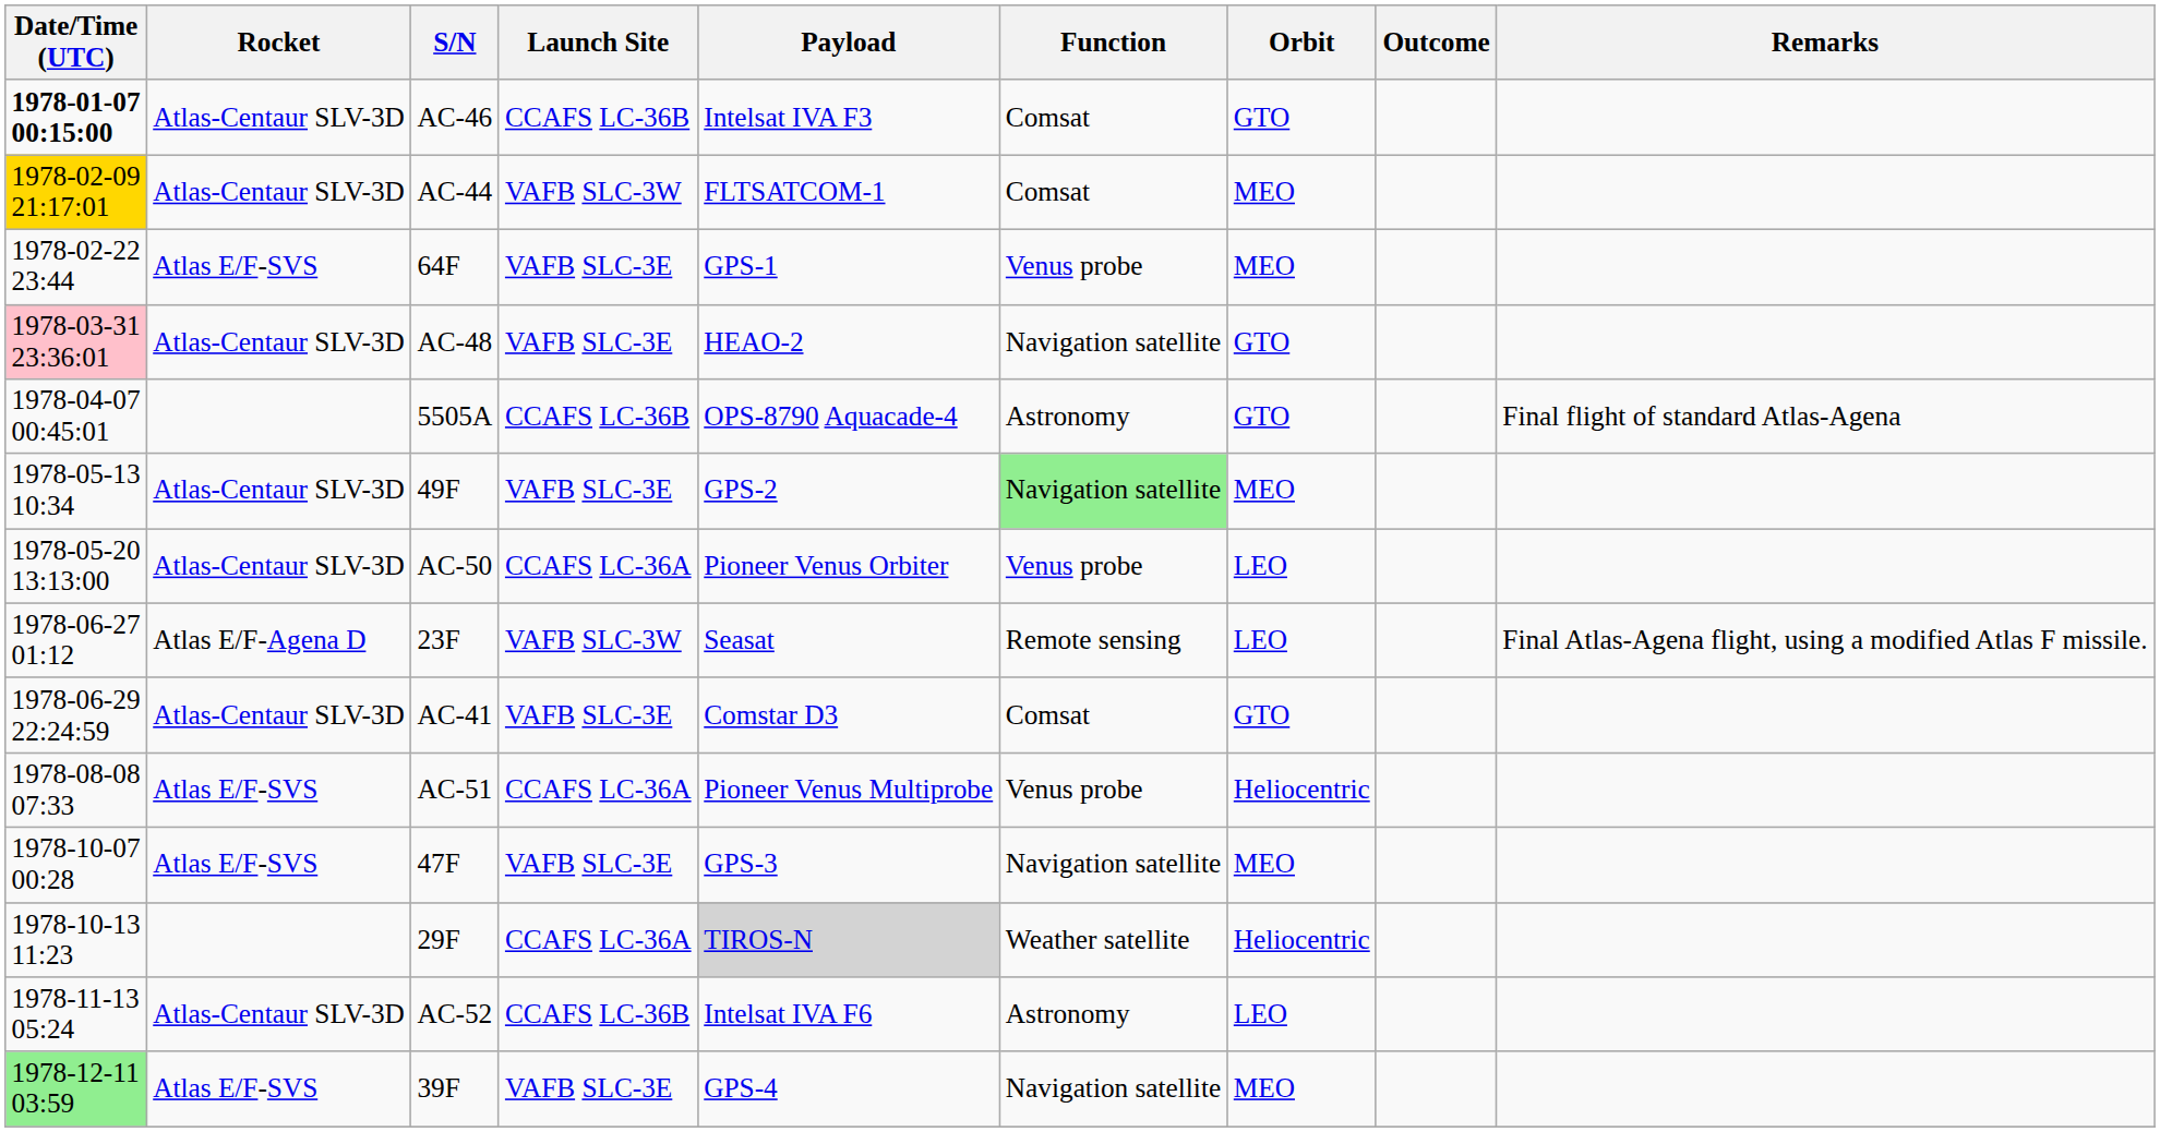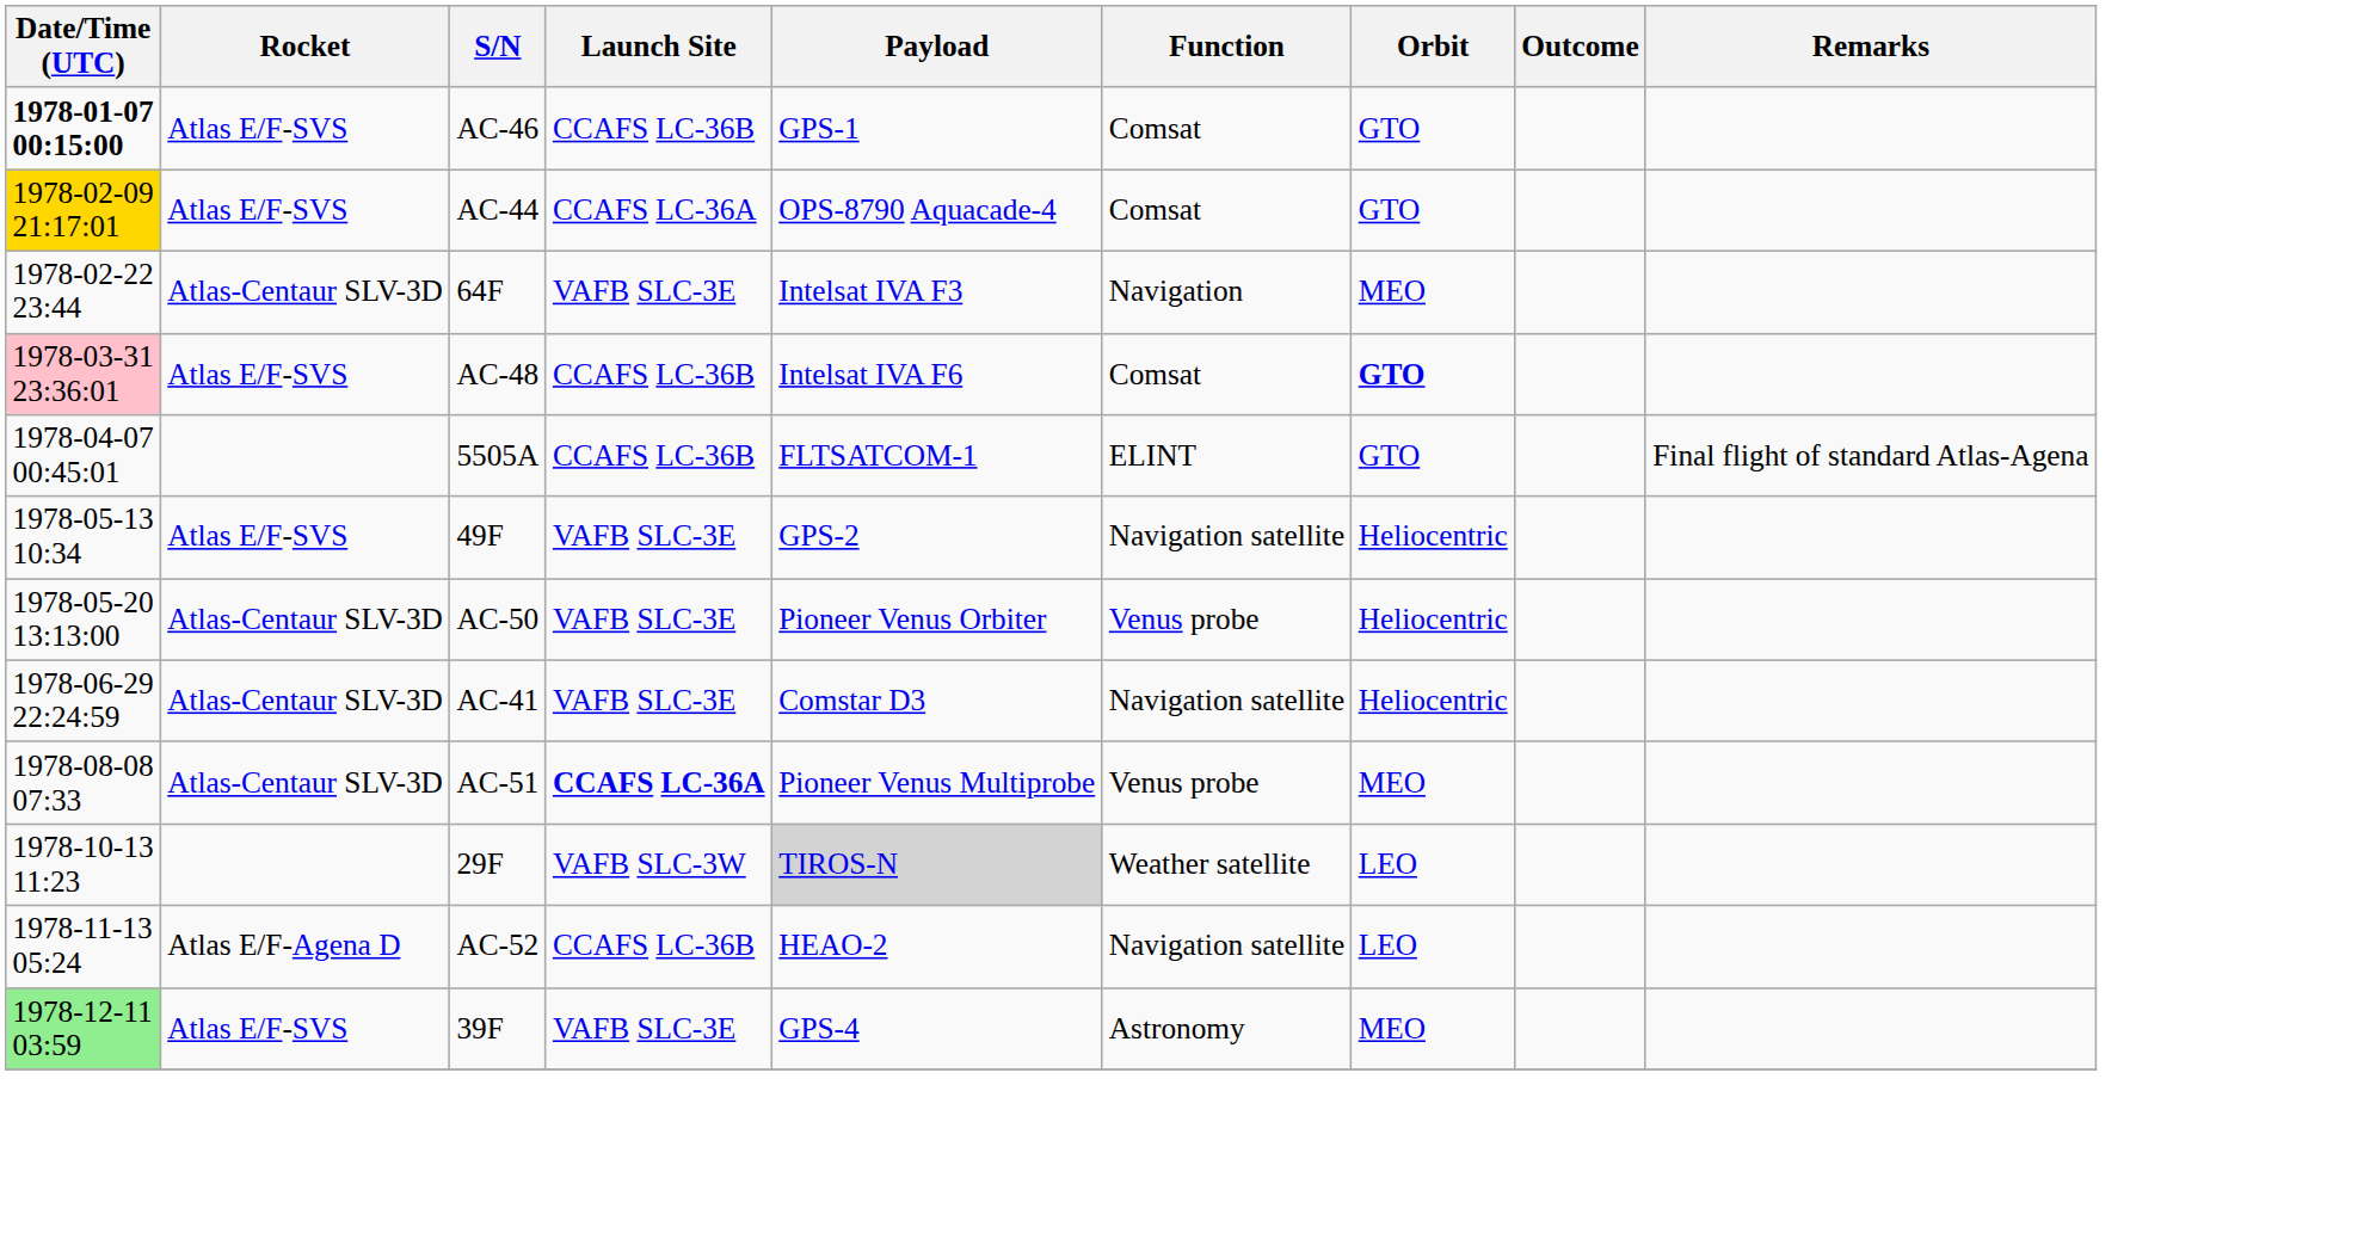AC-46 | Rocket: Atlas-Centaur SLV-3D -> Atlas E/F-SVS
AC-46 | Payload: Intelsat IVA F3 -> GPS-1
AC-44 | Rocket: Atlas-Centaur SLV-3D -> Atlas E/F-SVS
AC-44 | Launch Site: VAFB SLC-3W -> CCAFS LC-36A
AC-44 | Payload: FLTSATCOM-1 -> OPS-8790 Aquacade-4
AC-44 | Orbit: MEO -> GTO
64F | Rocket: Atlas E/F-SVS -> Atlas-Centaur SLV-3D
64F | Payload: GPS-1 -> Intelsat IVA F3
64F | Function: Venus probe -> Navigation
AC-48 | Rocket: Atlas-Centaur SLV-3D -> Atlas E/F-SVS
AC-48 | Launch Site: VAFB SLC-3E -> CCAFS LC-36B
AC-48 | Payload: HEAO-2 -> Intelsat IVA F6
AC-48 | Function: Navigation satellite -> Comsat
AC-48 | Orbit: normal -> bold
5505A | Payload: OPS-8790 Aquacade-4 -> FLTSATCOM-1
5505A | Function: Astronomy -> ELINT
49F | Rocket: Atlas-Centaur SLV-3D -> Atlas E/F-SVS
49F | Function: lightgreen background -> no background
49F | Orbit: MEO -> Heliocentric
AC-50 | Launch Site: CCAFS LC-36A -> VAFB SLC-3E
AC-50 | Orbit: LEO -> Heliocentric
- row: 1978-06-27 01:12 | Atlas E/F-Agena D | 23F | VAFB SLC-3W | Seasat | Remote sensing | LEO | Final Atlas-Agena flight, using a modified Atlas F missile.
AC-41 | Function: Comsat -> Navigation satellite
AC-41 | Orbit: GTO -> Heliocentric
AC-51 | Rocket: Atlas E/F-SVS -> Atlas-Centaur SLV-3D
AC-51 | Launch Site: normal -> bold
AC-51 | Orbit: Heliocentric -> MEO
- row: 1978-10-07 00:28 | Atlas E/F-SVS | 47F | VAFB SLC-3E | GPS-3 | Navigation satellite | MEO
29F | Launch Site: CCAFS LC-36A -> VAFB SLC-3W
29F | Orbit: Heliocentric -> LEO
AC-52 | Rocket: Atlas-Centaur SLV-3D -> Atlas E/F-Agena D
AC-52 | Payload: Intelsat IVA F6 -> HEAO-2
AC-52 | Function: Astronomy -> Navigation satellite
39F | Function: Navigation satellite -> Astronomy
